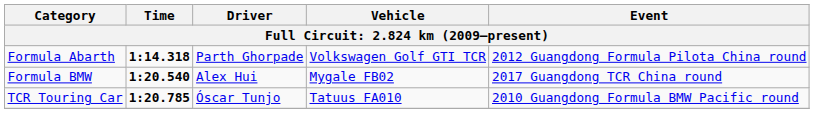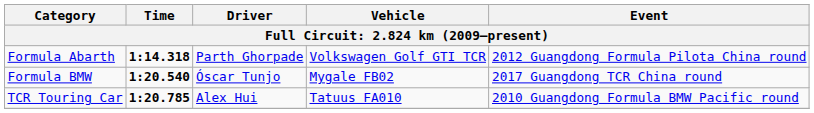Formula BMW | Driver: Alex Hui -> Óscar Tunjo
TCR Touring Car | Driver: Óscar Tunjo -> Alex Hui
